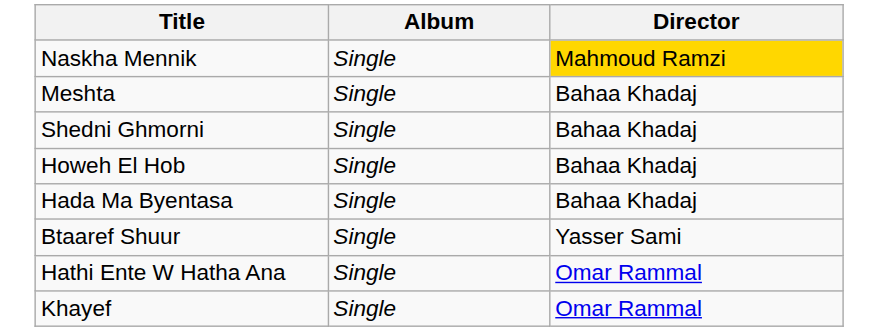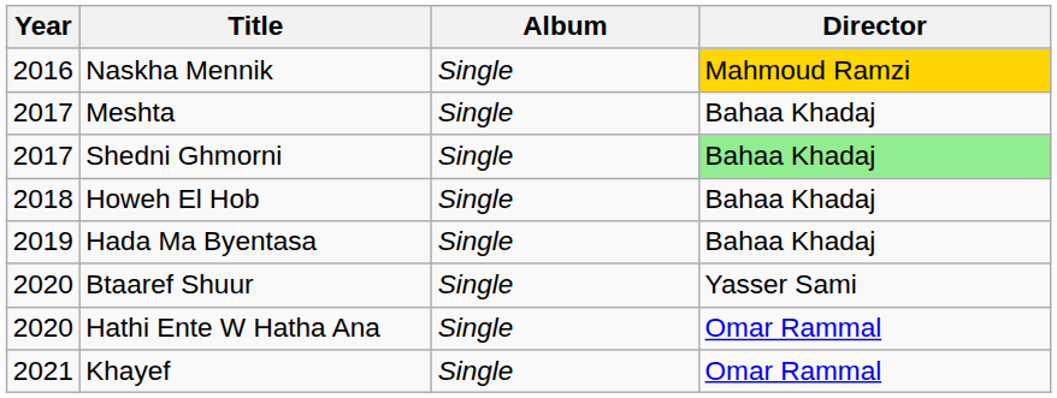+ column: Year | 2016 | 2017 | 2017 | 2018 | 2019 | 2020 | 2020 | 2021
Shedni Ghmorni | Director: no background -> lightgreen background
